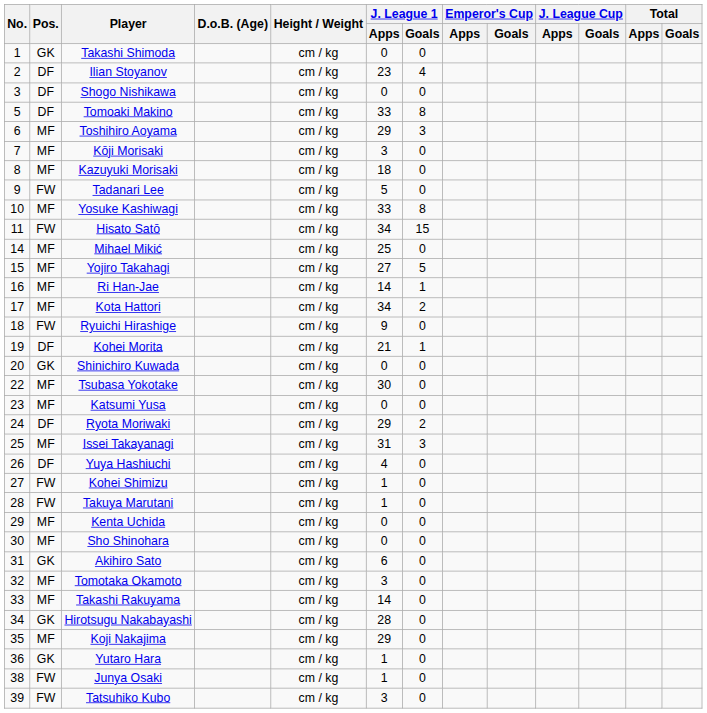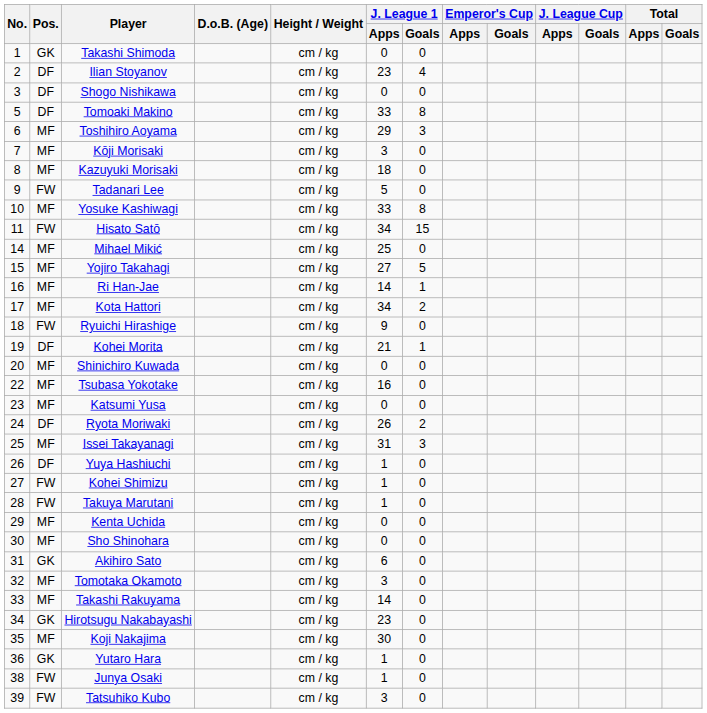Shinichiro Kuwada | Pos.: GK -> MF
Tsubasa Yokotake | J. League 1 / Apps: 30 -> 16
Ryota Moriwaki | J. League 1 / Apps: 29 -> 26
Yuya Hashiuchi | J. League 1 / Apps: 4 -> 1
Hirotsugu Nakabayashi | J. League 1 / Apps: 28 -> 23
Koji Nakajima | J. League 1 / Apps: 29 -> 30
